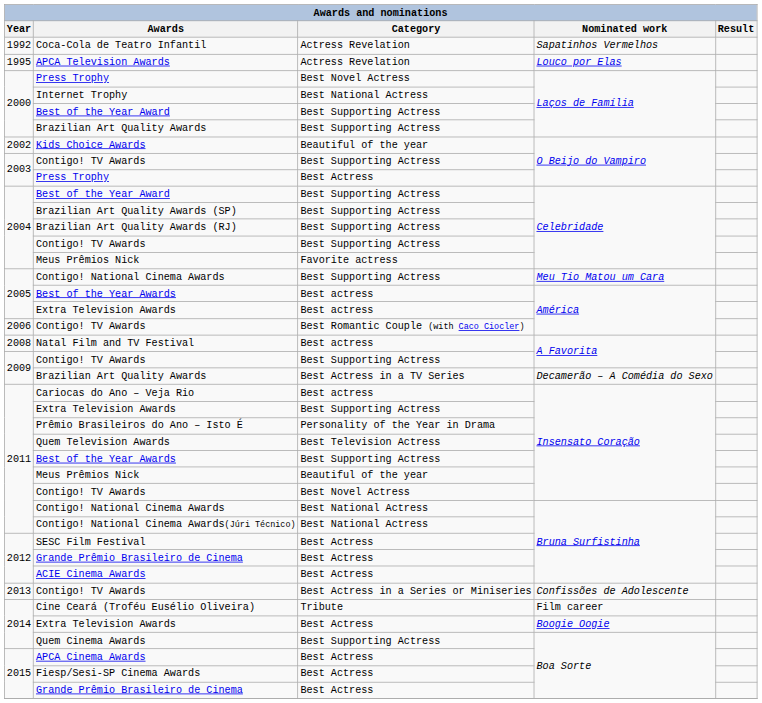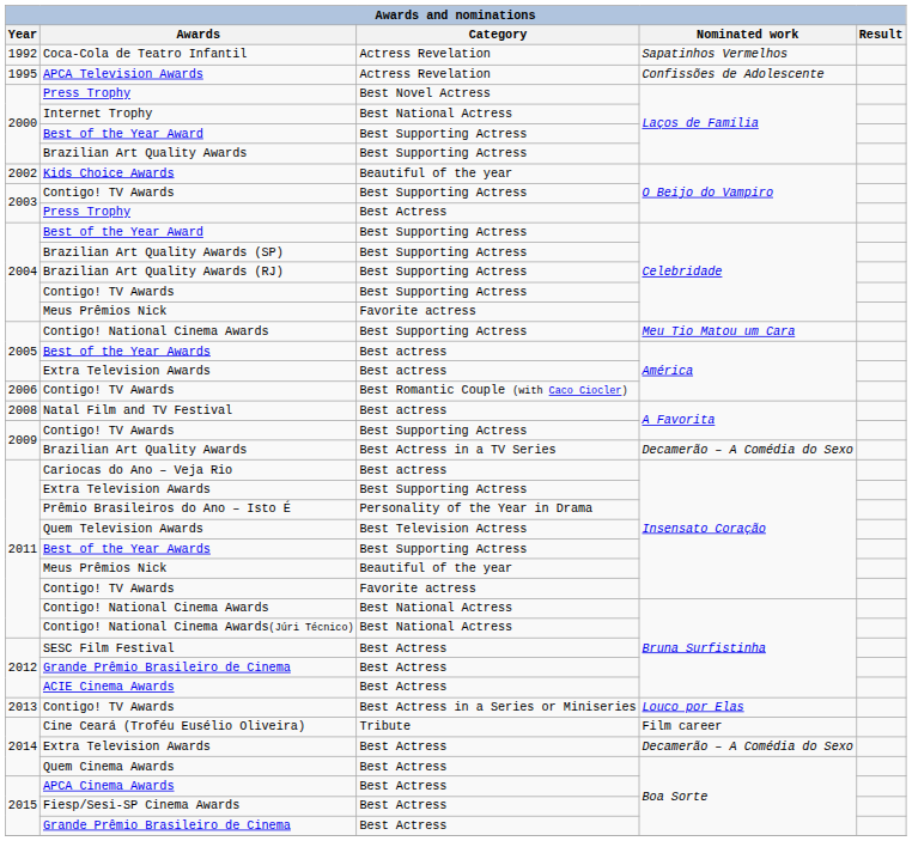APCA Television Awards | Nominated work: Louco por Elas -> Confissões de Adolescente
2011 / Contigo! TV Awards | Category: Best Novel Actress -> Favorite actress
2013 / Contigo! TV Awards | Nominated work: Confissões de Adolescente -> Louco por Elas
2014 / Extra Television Awards | Nominated work: Boogie Oogie -> Decamerão – A Comédia do Sexo
Quem Cinema Awards | Category: Best Supporting Actress -> Best Actress
